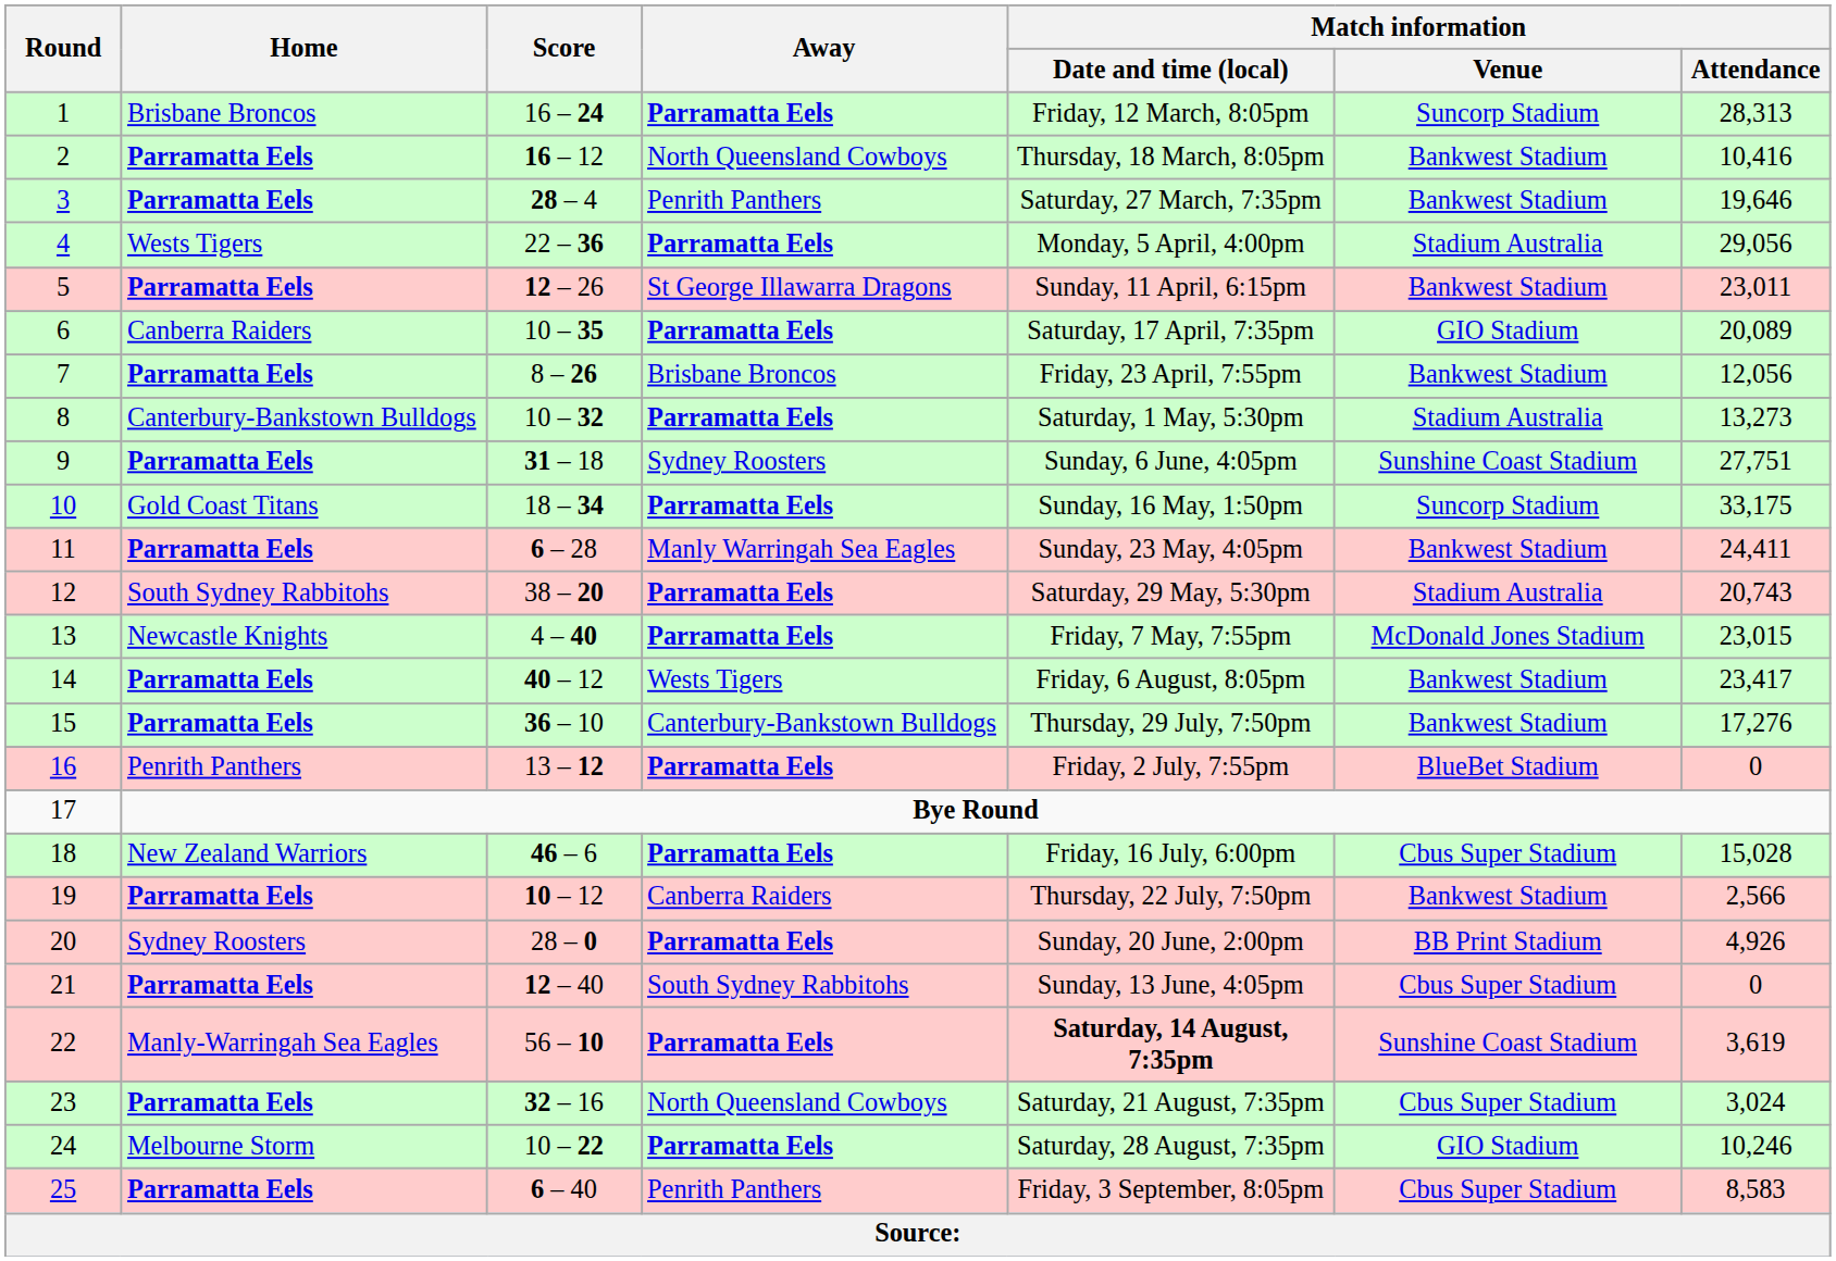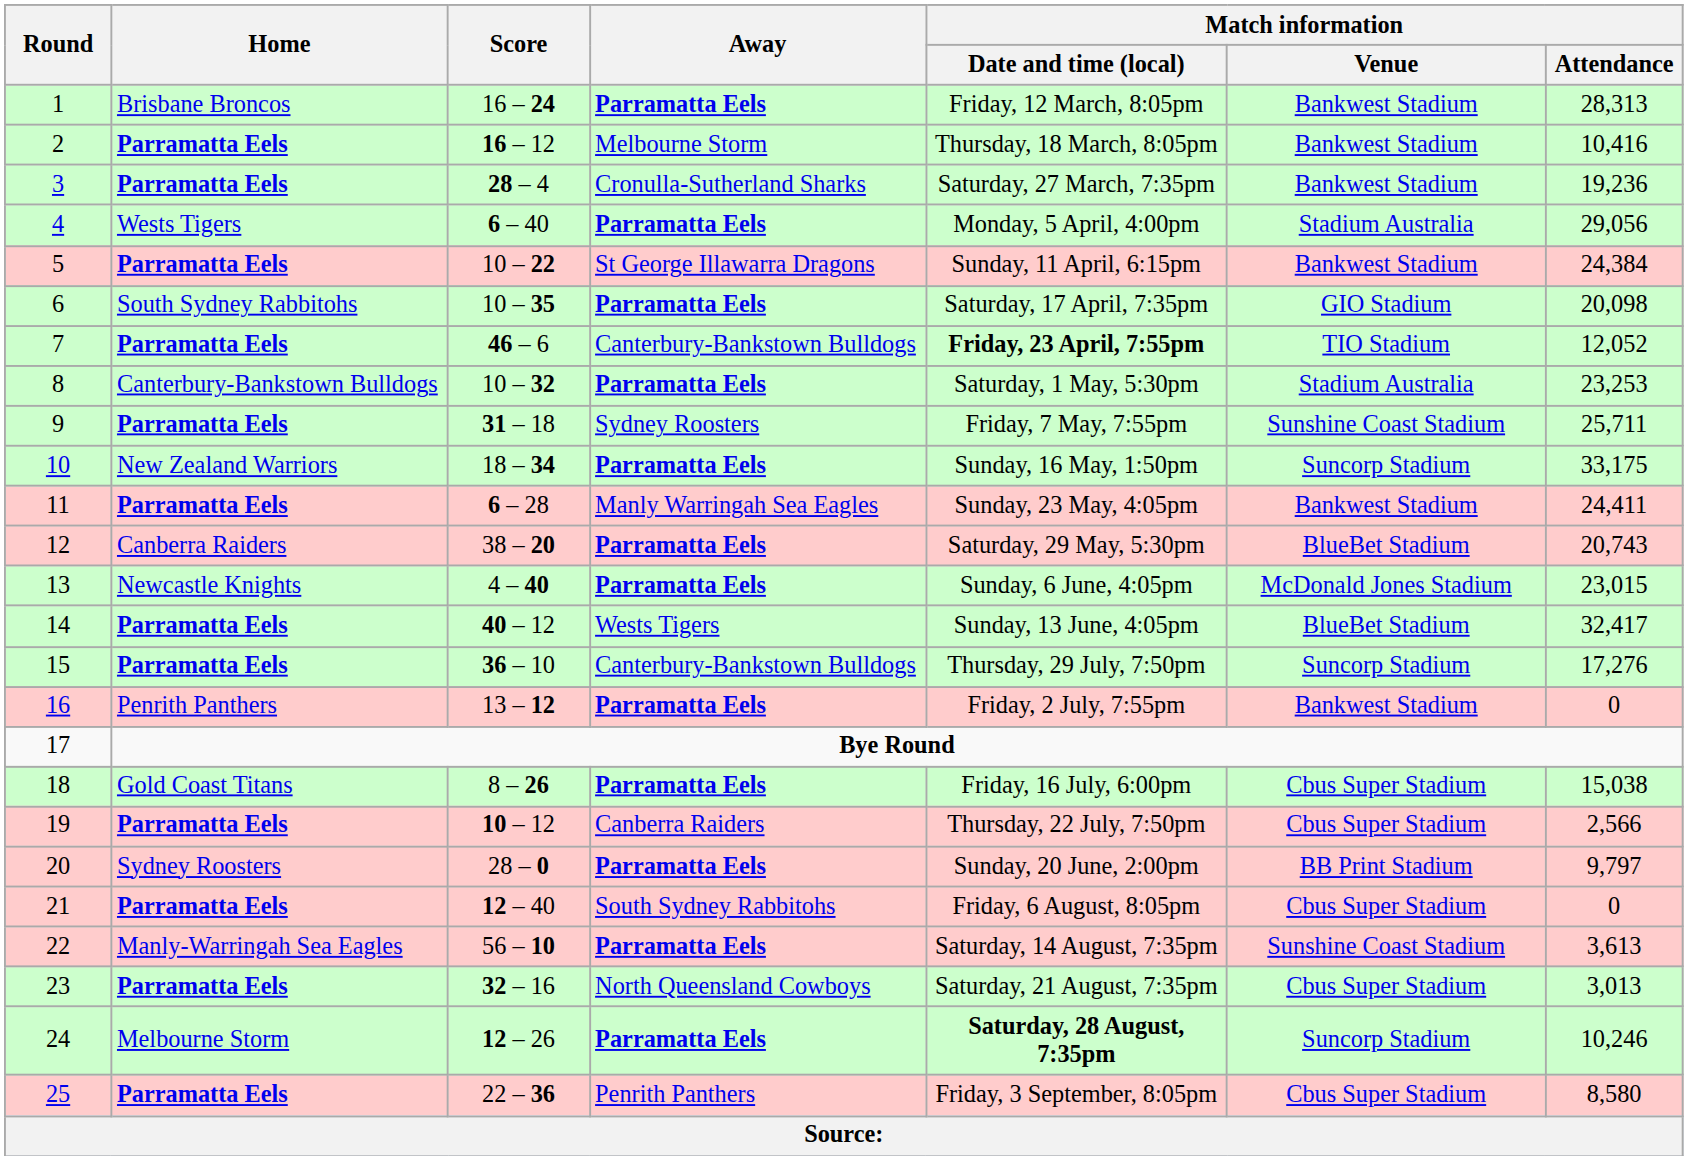1 | Match information / Venue: Suncorp Stadium -> Bankwest Stadium
2 | Away: North Queensland Cowboys -> Melbourne Storm
3 | Away: Penrith Panthers -> Cronulla-Sutherland Sharks
3 | Match information / Attendance: 19,646 -> 19,236
4 | Score: 22 – 36 -> 6 – 40
5 | Score: 12 – 26 -> 10 – 22
5 | Match information / Attendance: 23,011 -> 24,384
6 | Home: Canberra Raiders -> South Sydney Rabbitohs
6 | Match information / Attendance: 20,089 -> 20,098
7 | Score: 8 – 26 -> 46 – 6
7 | Away: Brisbane Broncos -> Canterbury-Bankstown Bulldogs
7 | Match information / Date and time (local): normal -> bold
7 | Match information / Venue: Bankwest Stadium -> TIO Stadium
7 | Match information / Attendance: 12,056 -> 12,052
8 | Match information / Attendance: 13,273 -> 23,253
9 | Match information / Date and time (local): Sunday, 6 June, 4:05pm -> Friday, 7 May, 7:55pm
9 | Match information / Attendance: 27,751 -> 25,711
10 | Home: Gold Coast Titans -> New Zealand Warriors
12 | Home: South Sydney Rabbitohs -> Canberra Raiders
12 | Match information / Venue: Stadium Australia -> BlueBet Stadium
13 | Match information / Date and time (local): Friday, 7 May, 7:55pm -> Sunday, 6 June, 4:05pm
14 | Match information / Date and time (local): Friday, 6 August, 8:05pm -> Sunday, 13 June, 4:05pm
14 | Match information / Venue: Bankwest Stadium -> BlueBet Stadium
14 | Match information / Attendance: 23,417 -> 32,417
15 | Match information / Venue: Bankwest Stadium -> Suncorp Stadium
16 | Match information / Venue: BlueBet Stadium -> Bankwest Stadium
18 | Home: New Zealand Warriors -> Gold Coast Titans
18 | Score: 46 – 6 -> 8 – 26
18 | Match information / Attendance: 15,028 -> 15,038
19 | Match information / Venue: Bankwest Stadium -> Cbus Super Stadium
20 | Match information / Attendance: 4,926 -> 9,797
21 | Match information / Date and time (local): Sunday, 13 June, 4:05pm -> Friday, 6 August, 8:05pm
22 | Match information / Date and time (local): bold -> normal
22 | Match information / Attendance: 3,619 -> 3,613
23 | Match information / Attendance: 3,024 -> 3,013
24 | Score: 10 – 22 -> 12 – 26
24 | Match information / Date and time (local): normal -> bold
24 | Match information / Venue: GIO Stadium -> Suncorp Stadium
25 | Score: 6 – 40 -> 22 – 36
25 | Match information / Attendance: 8,583 -> 8,580
